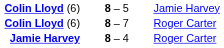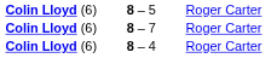8 – 5 | column 3: Jamie Harvey -> Roger Carter
8 – 4 | column 1: Jamie Harvey -> Colin Lloyd (6)
